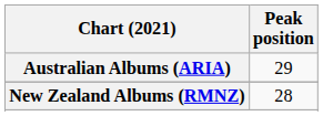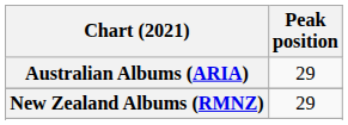New Zealand Albums (RMNZ) | Peak position: 28 -> 29
